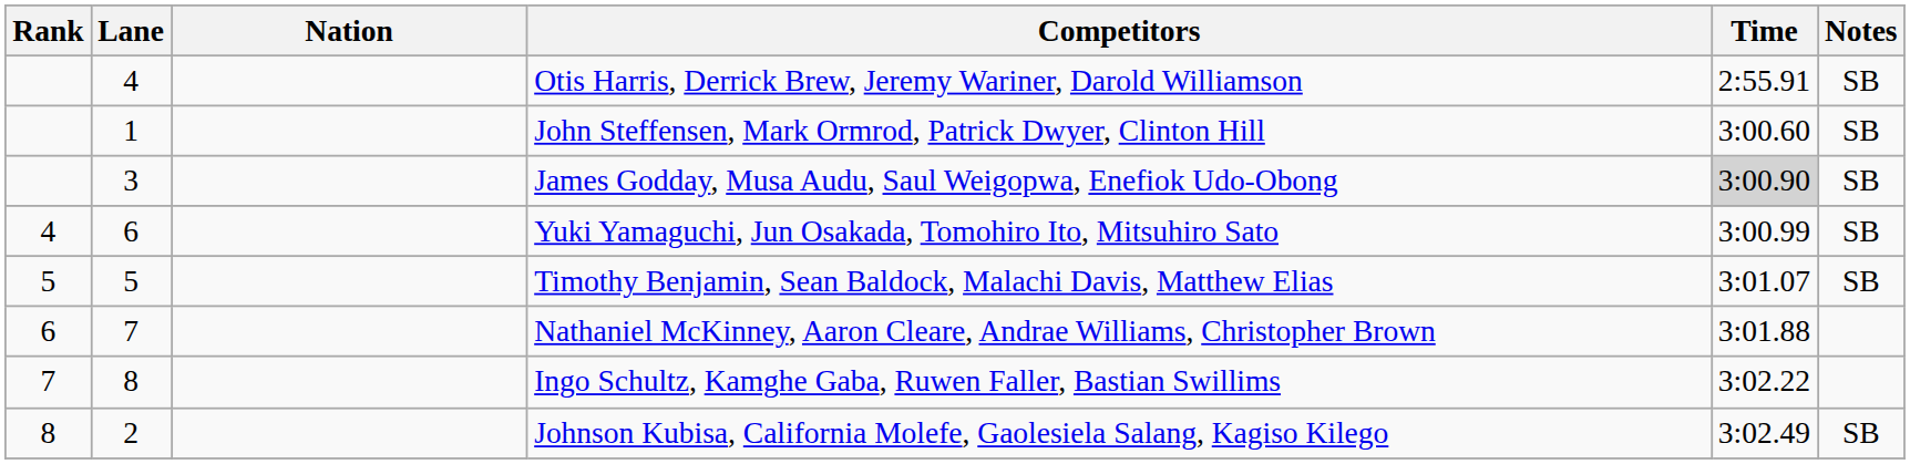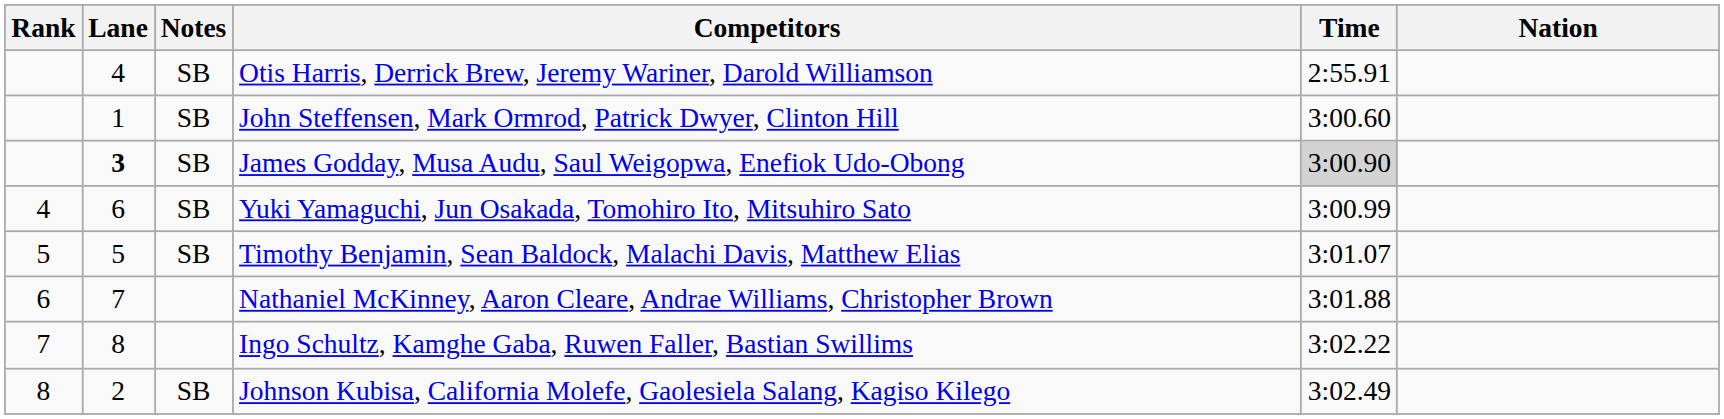columns swapped: Nation <-> Notes
James Godday, Musa Audu, Saul Weigopwa, Enefiok Udo-Obong | Lane: normal -> bold
